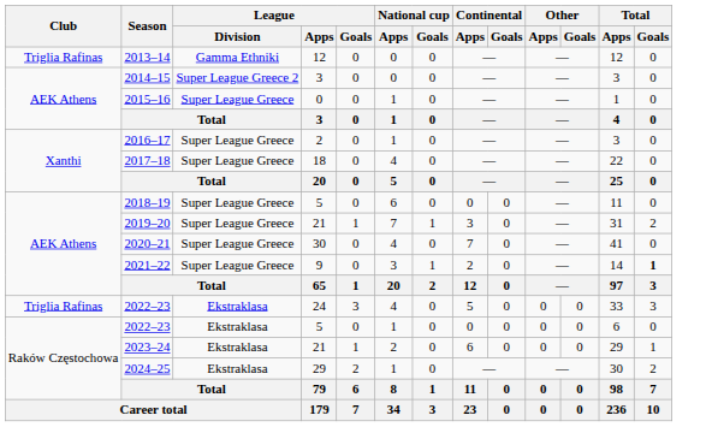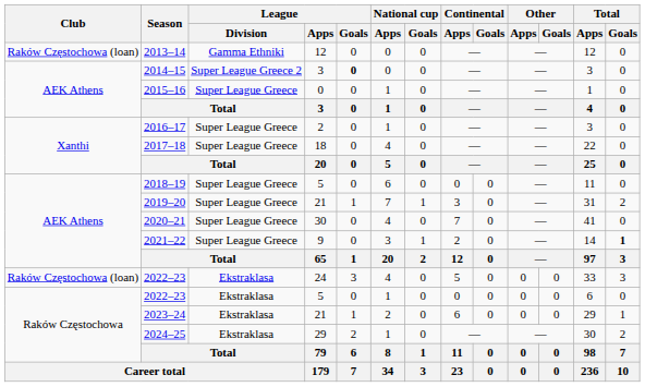2013–14 | Club: Triglia Rafinas -> Raków Częstochowa (loan)
2014–15 | League / Goals: normal -> bold
2022–23 / 24 | Club: Triglia Rafinas -> Raków Częstochowa (loan)
